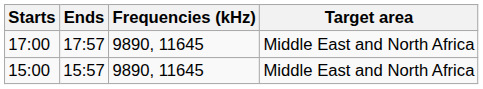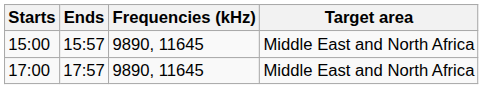rows swapped: 15:00 <-> 17:00
